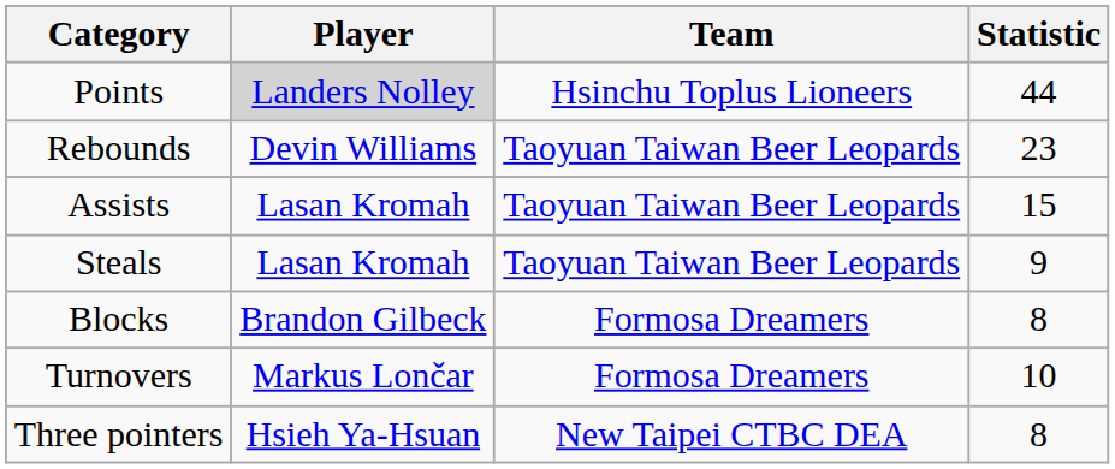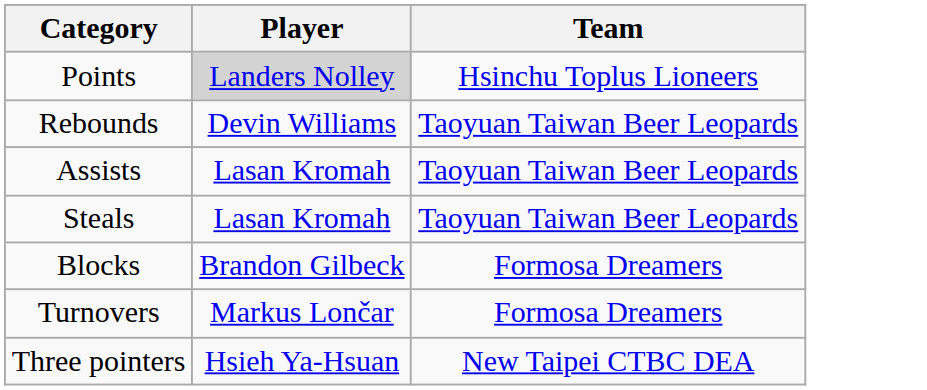- column: Statistic | 44 | 23 | 15 | 9 | 8 | 10 | 8
